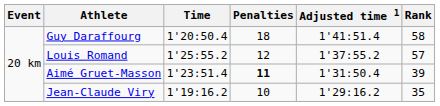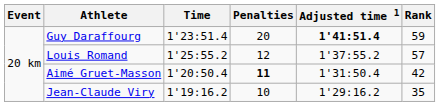Guy Daraffourg | Time: 1'20:50.4 -> 1'23:51.4
Guy Daraffourg | Penalties: 18 -> 20
Guy Daraffourg | Adjusted time 1: normal -> bold
Guy Daraffourg | Rank: 58 -> 59
Aimé Gruet-Masson | Time: 1'23:51.4 -> 1'20:50.4
Aimé Gruet-Masson | Rank: 39 -> 42
